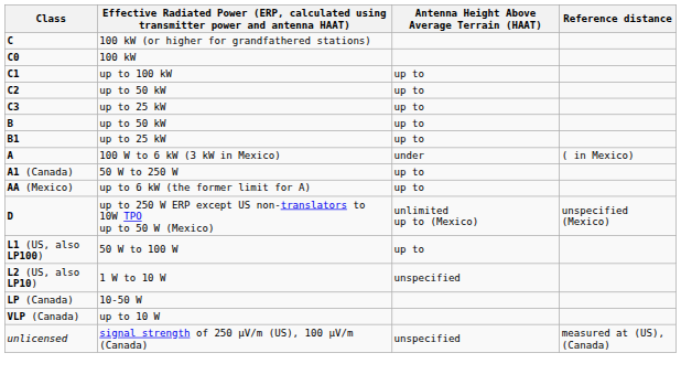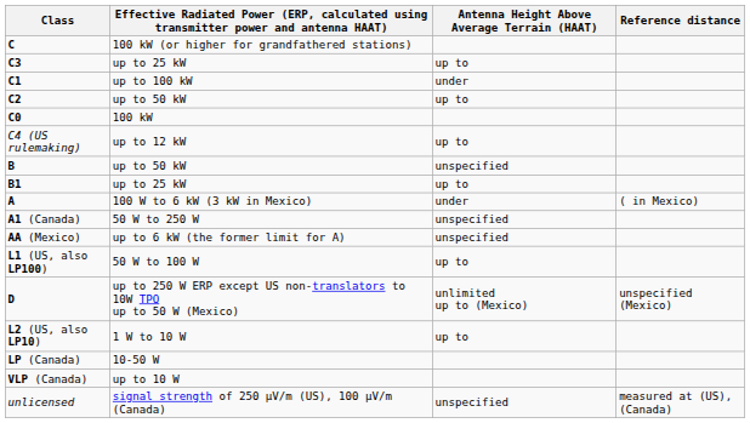rows swapped: C0 <-> C3
C1 | Antenna Height Above Average Terrain (HAAT): up to -> under
+ row: C4 (US rulemaking) | up to 12 kW | up to
B | Antenna Height Above Average Terrain (HAAT): up to -> unspecified
A1 (Canada) | Antenna Height Above Average Terrain (HAAT): up to -> unspecified
AA (Mexico) | Antenna Height Above Average Terrain (HAAT): up to -> unspecified
rows swapped: D <-> L1 (US, also LP100)
L2 (US, also LP10) | Antenna Height Above Average Terrain (HAAT): unspecified -> up to
